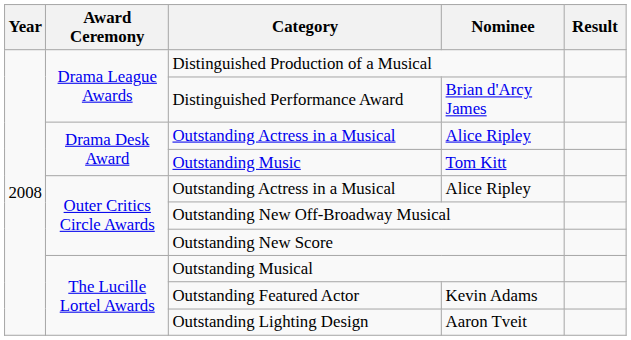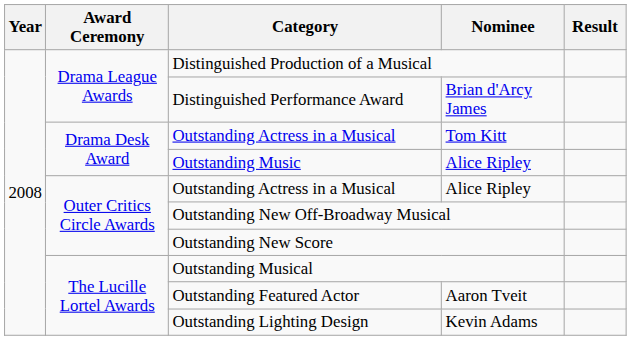Drama Desk Award / Outstanding Actress in a Musical | Nominee: Alice Ripley -> Tom Kitt
Outstanding Music | Nominee: Tom Kitt -> Alice Ripley
Outstanding Featured Actor | Nominee: Kevin Adams -> Aaron Tveit
Outstanding Lighting Design | Nominee: Aaron Tveit -> Kevin Adams
